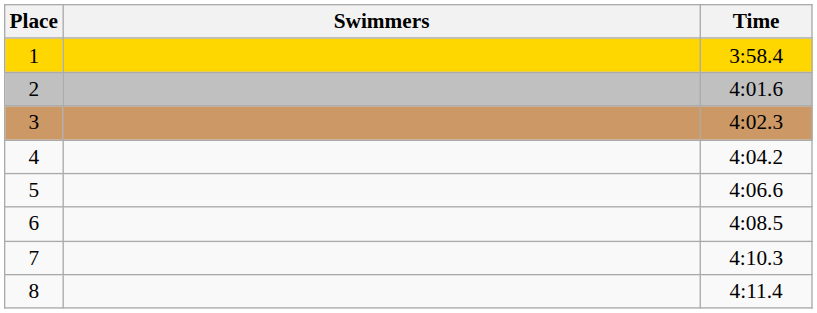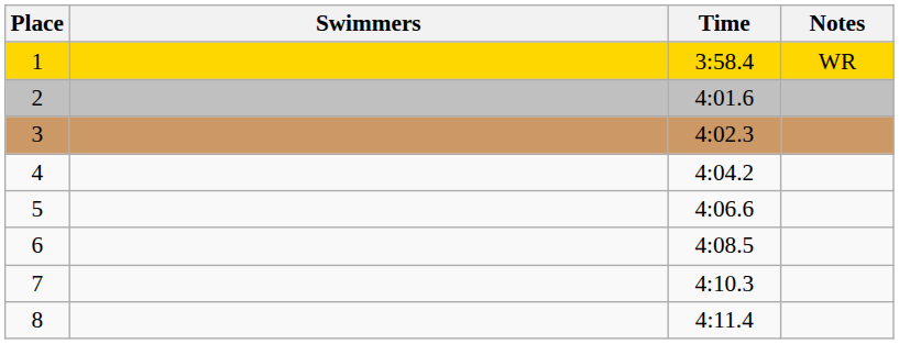+ column: Notes | WR
